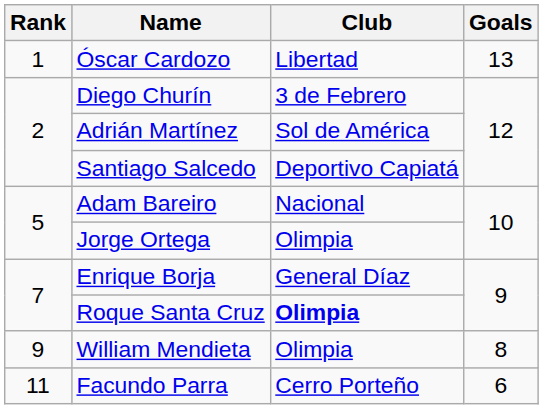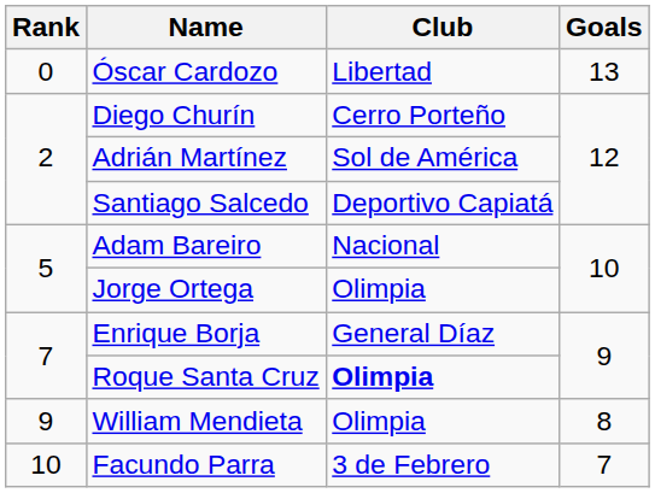Óscar Cardozo | Rank: 1 -> 0
Diego Churín | Club: 3 de Febrero -> Cerro Porteño
Facundo Parra | Rank: 11 -> 10
Facundo Parra | Club: Cerro Porteño -> 3 de Febrero
Facundo Parra | Goals: 6 -> 7
